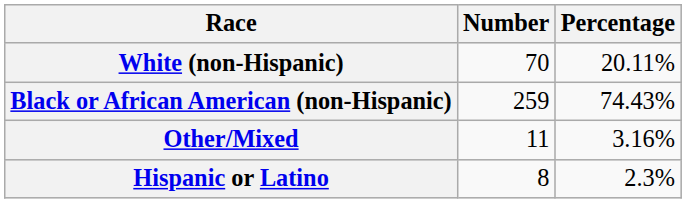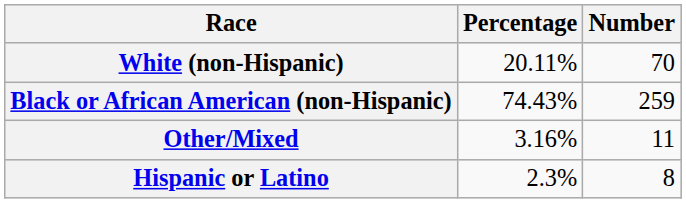columns swapped: Number <-> Percentage
